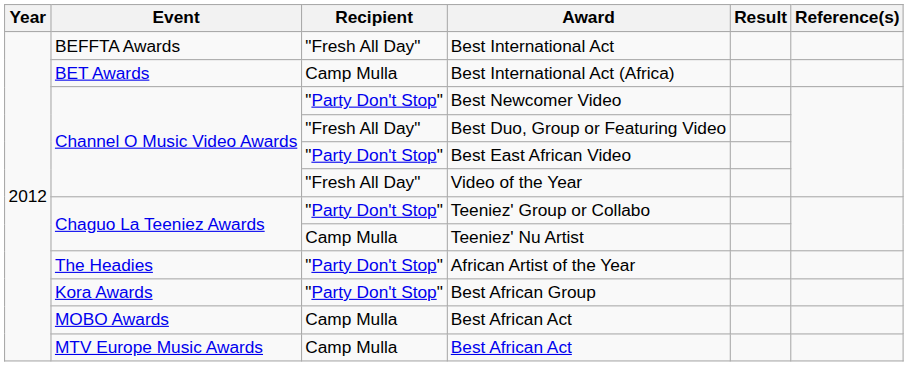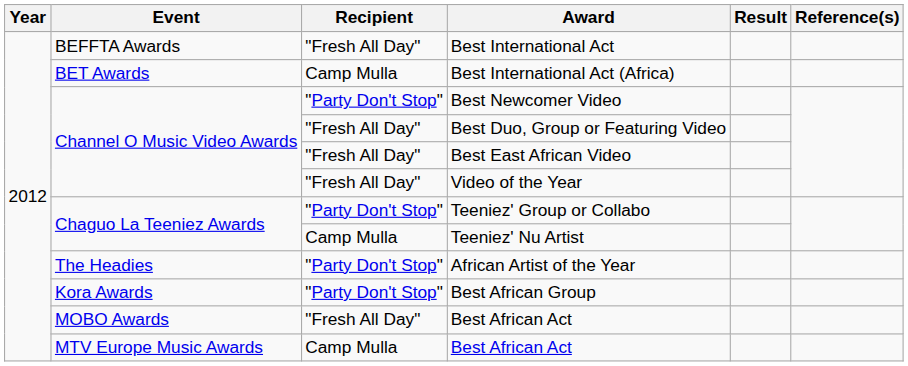Best East African Video | Recipient: "Party Don't Stop" -> "Fresh All Day"
MOBO Awards / Best African Act | Recipient: Camp Mulla -> "Fresh All Day"
